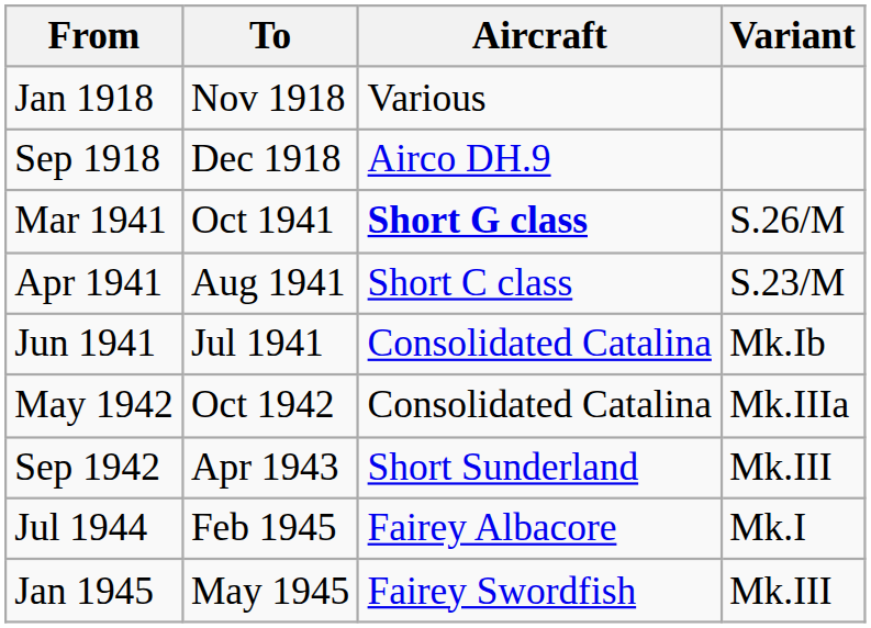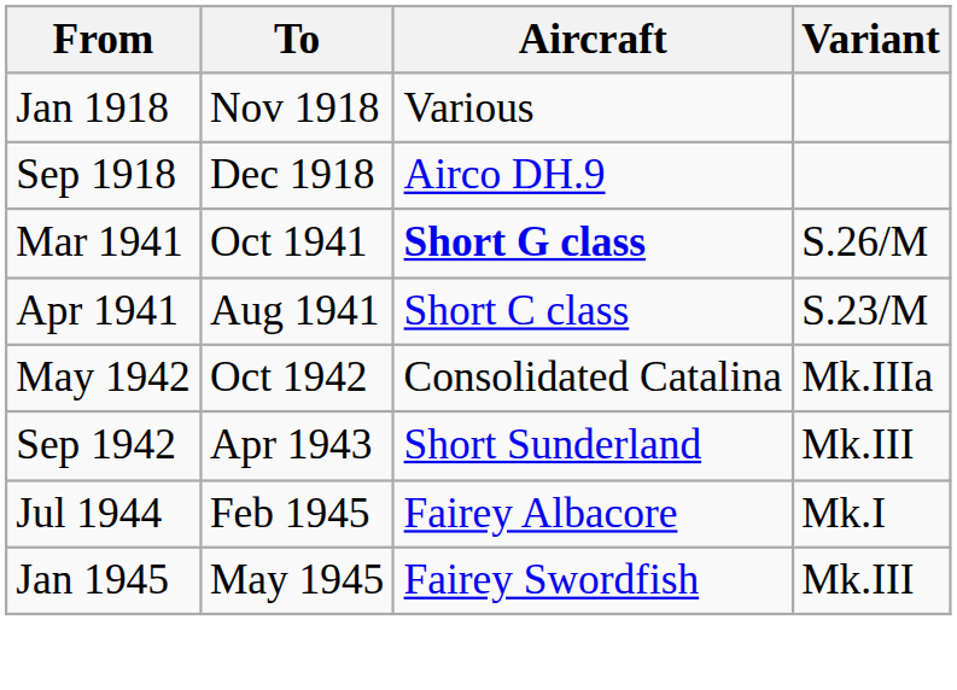- row: Jun 1941 | Jul 1941 | Consolidated Catalina | Mk.Ib
